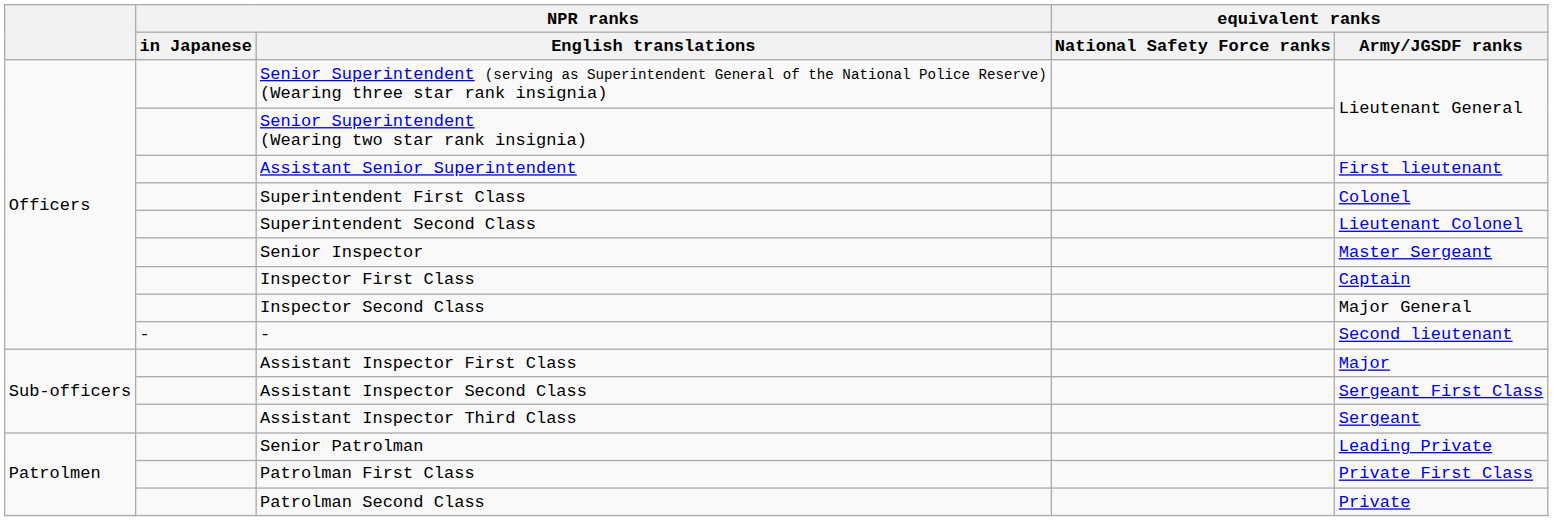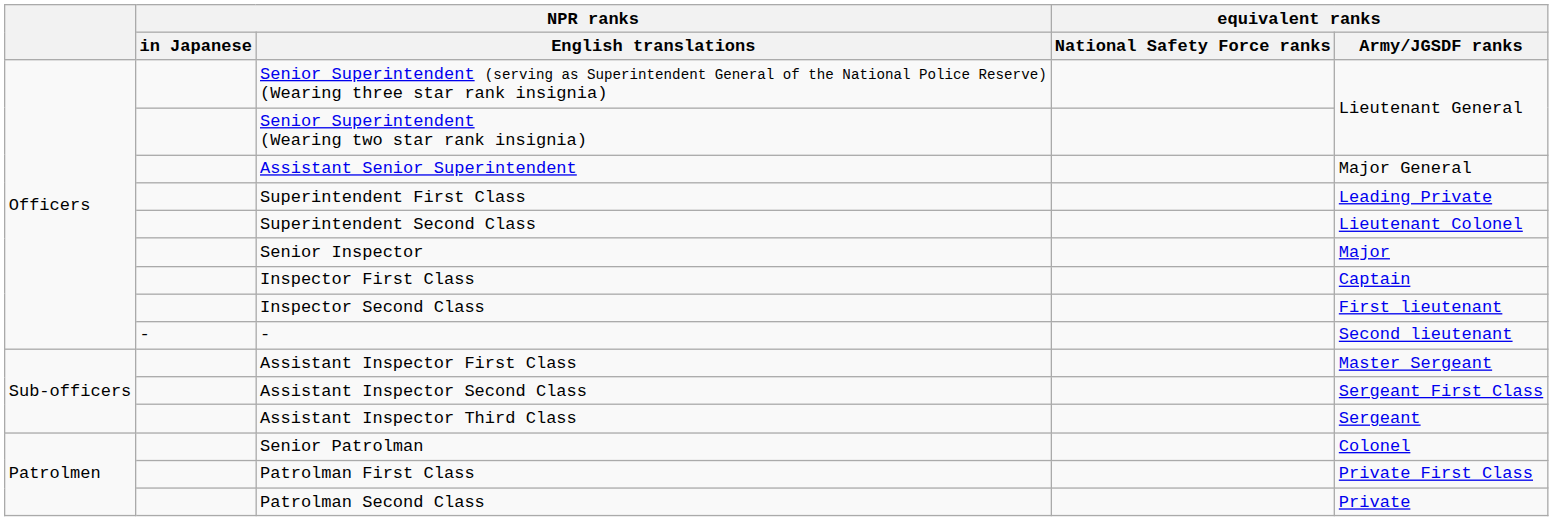Assistant Senior Superintendent | equivalent ranks / Army/JGSDF ranks: First lieutenant -> Major General
Superintendent First Class | equivalent ranks / Army/JGSDF ranks: Colonel -> Leading Private
Senior Inspector | equivalent ranks / Army/JGSDF ranks: Master Sergeant -> Major
Inspector Second Class | equivalent ranks / Army/JGSDF ranks: Major General -> First lieutenant
Assistant Inspector First Class | equivalent ranks / Army/JGSDF ranks: Major -> Master Sergeant
Senior Patrolman | equivalent ranks / Army/JGSDF ranks: Leading Private -> Colonel
